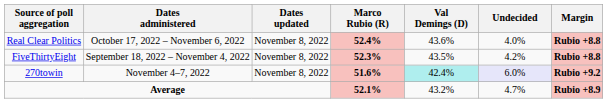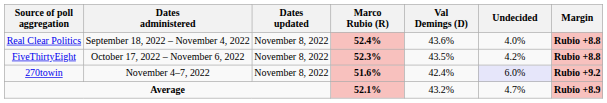Real Clear Politics | Dates administered: October 17, 2022 – November 6, 2022 -> September 18, 2022 – November 4, 2022
FiveThirtyEight | Dates administered: September 18, 2022 – November 4, 2022 -> October 17, 2022 – November 6, 2022
270towin | Val Demings (D): paleturquoise background -> no background
